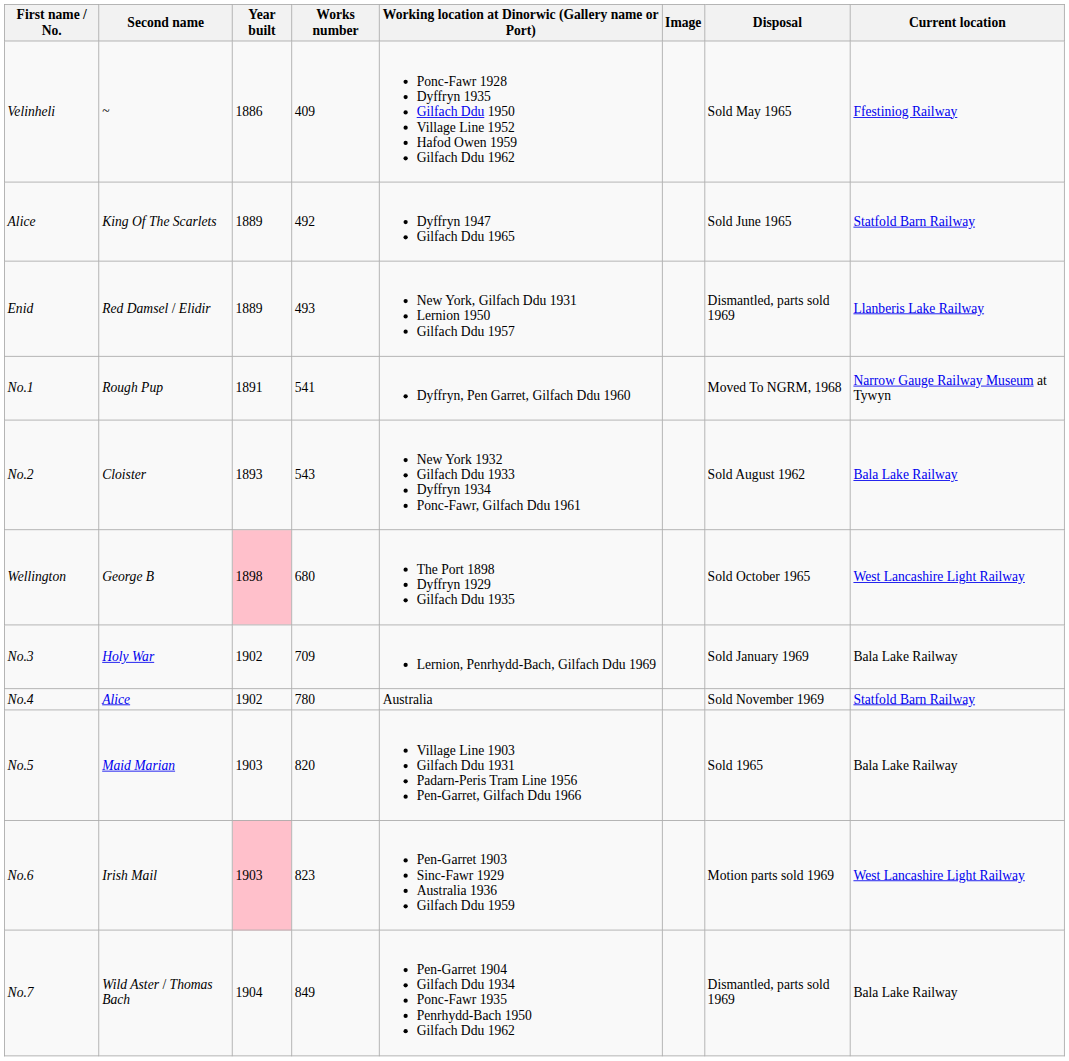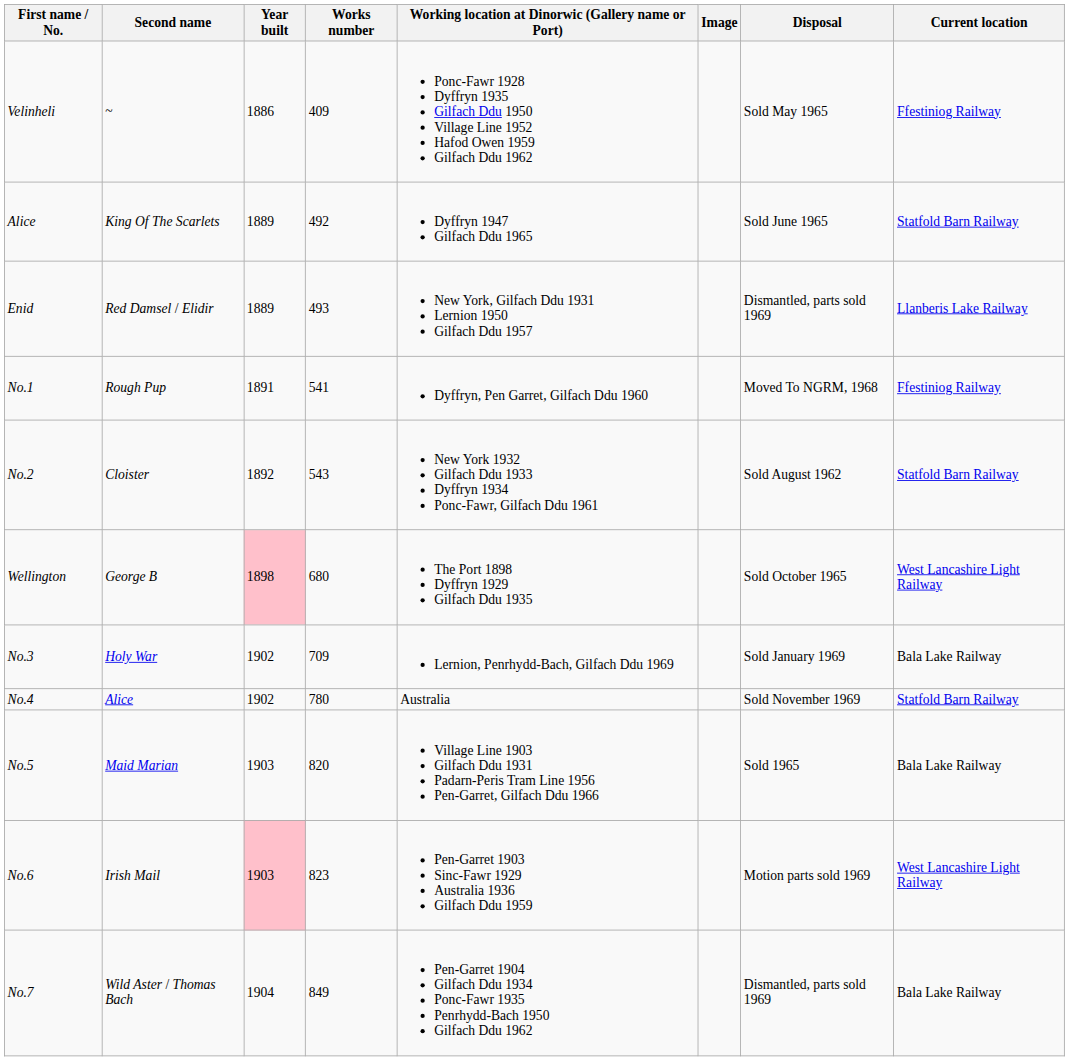No.1 | Current location: Narrow Gauge Railway Museum at Tywyn -> Ffestiniog Railway
No.2 | Year built: 1893 -> 1892
No.2 | Current location: Bala Lake Railway -> Statfold Barn Railway
